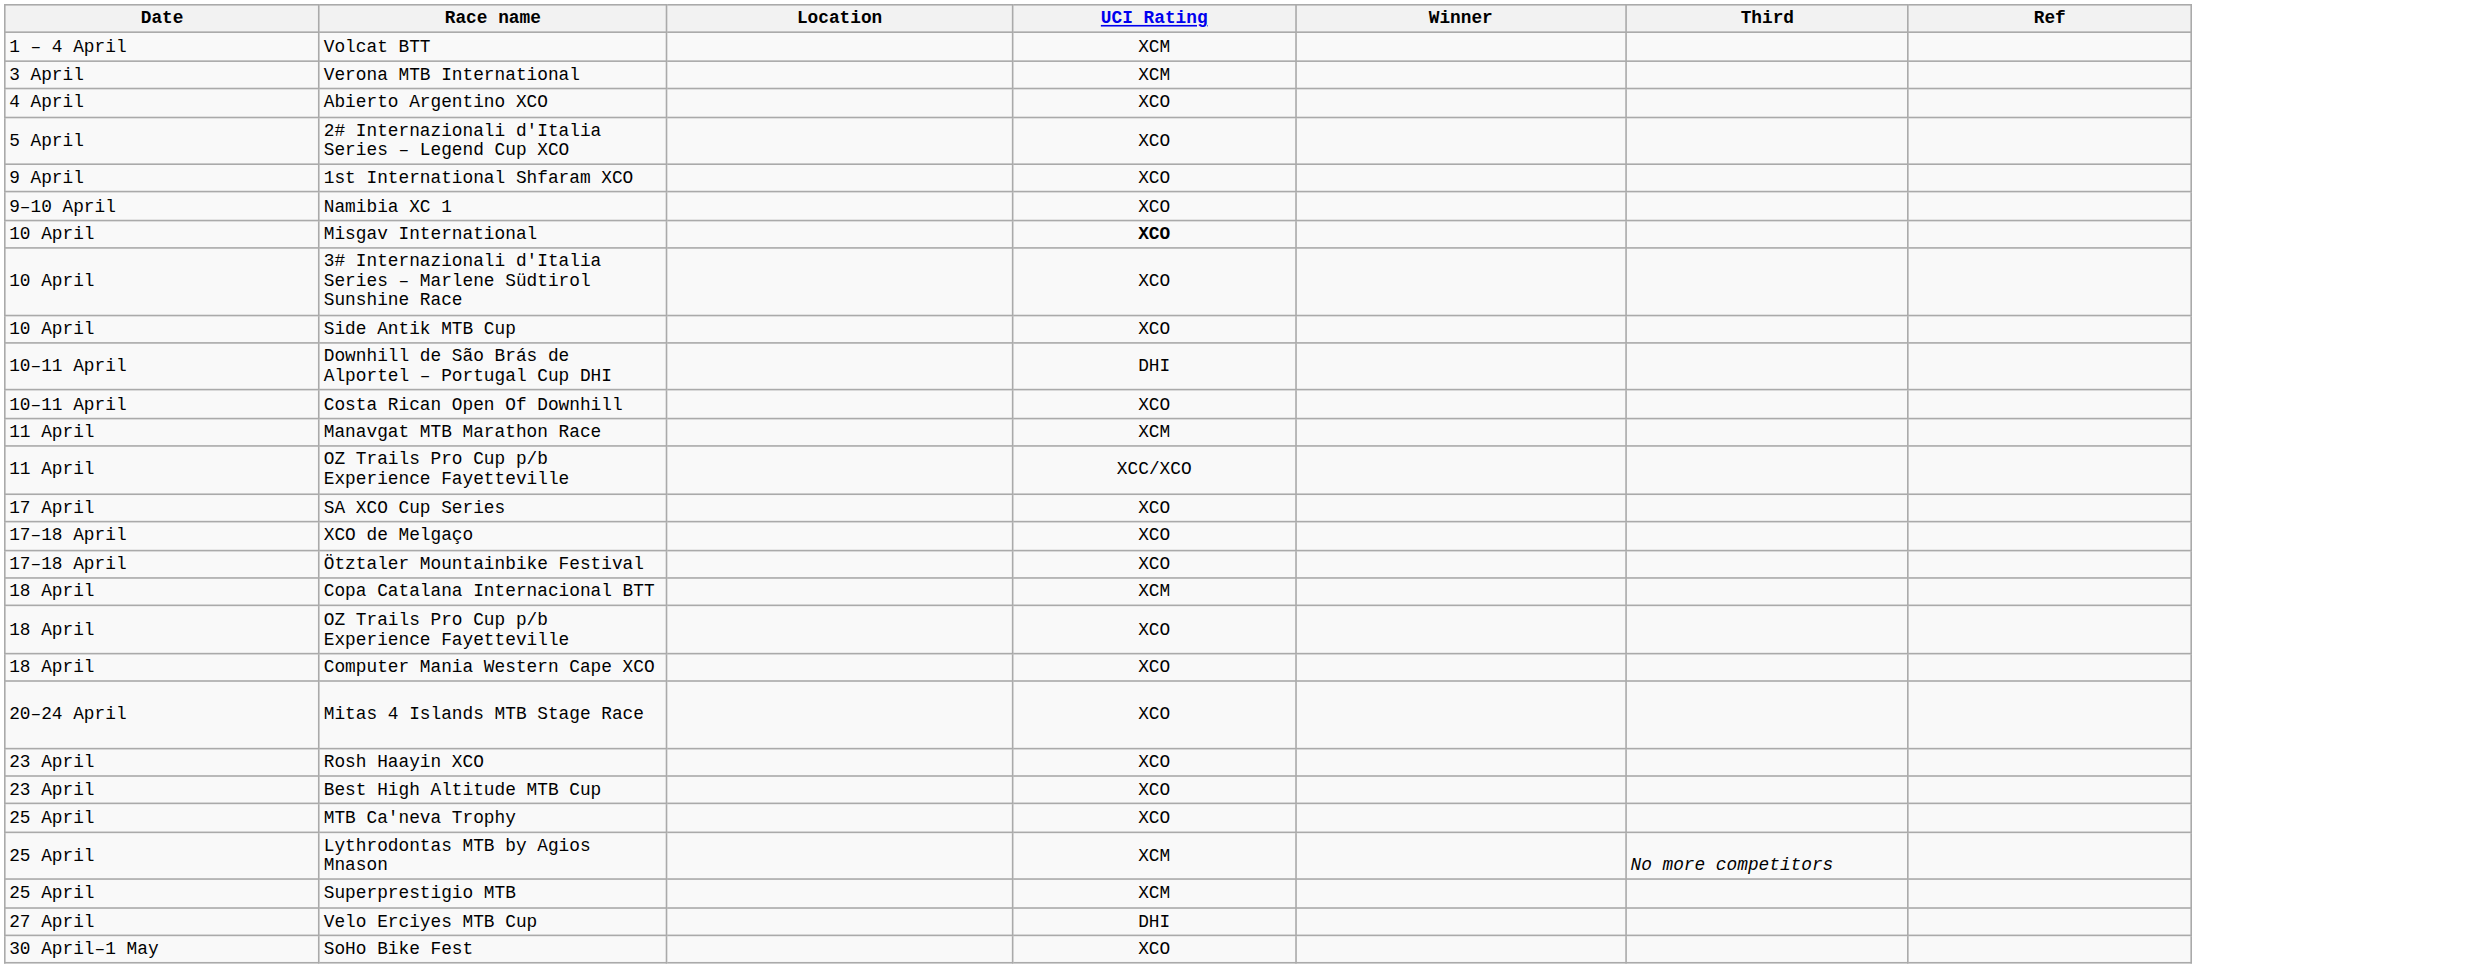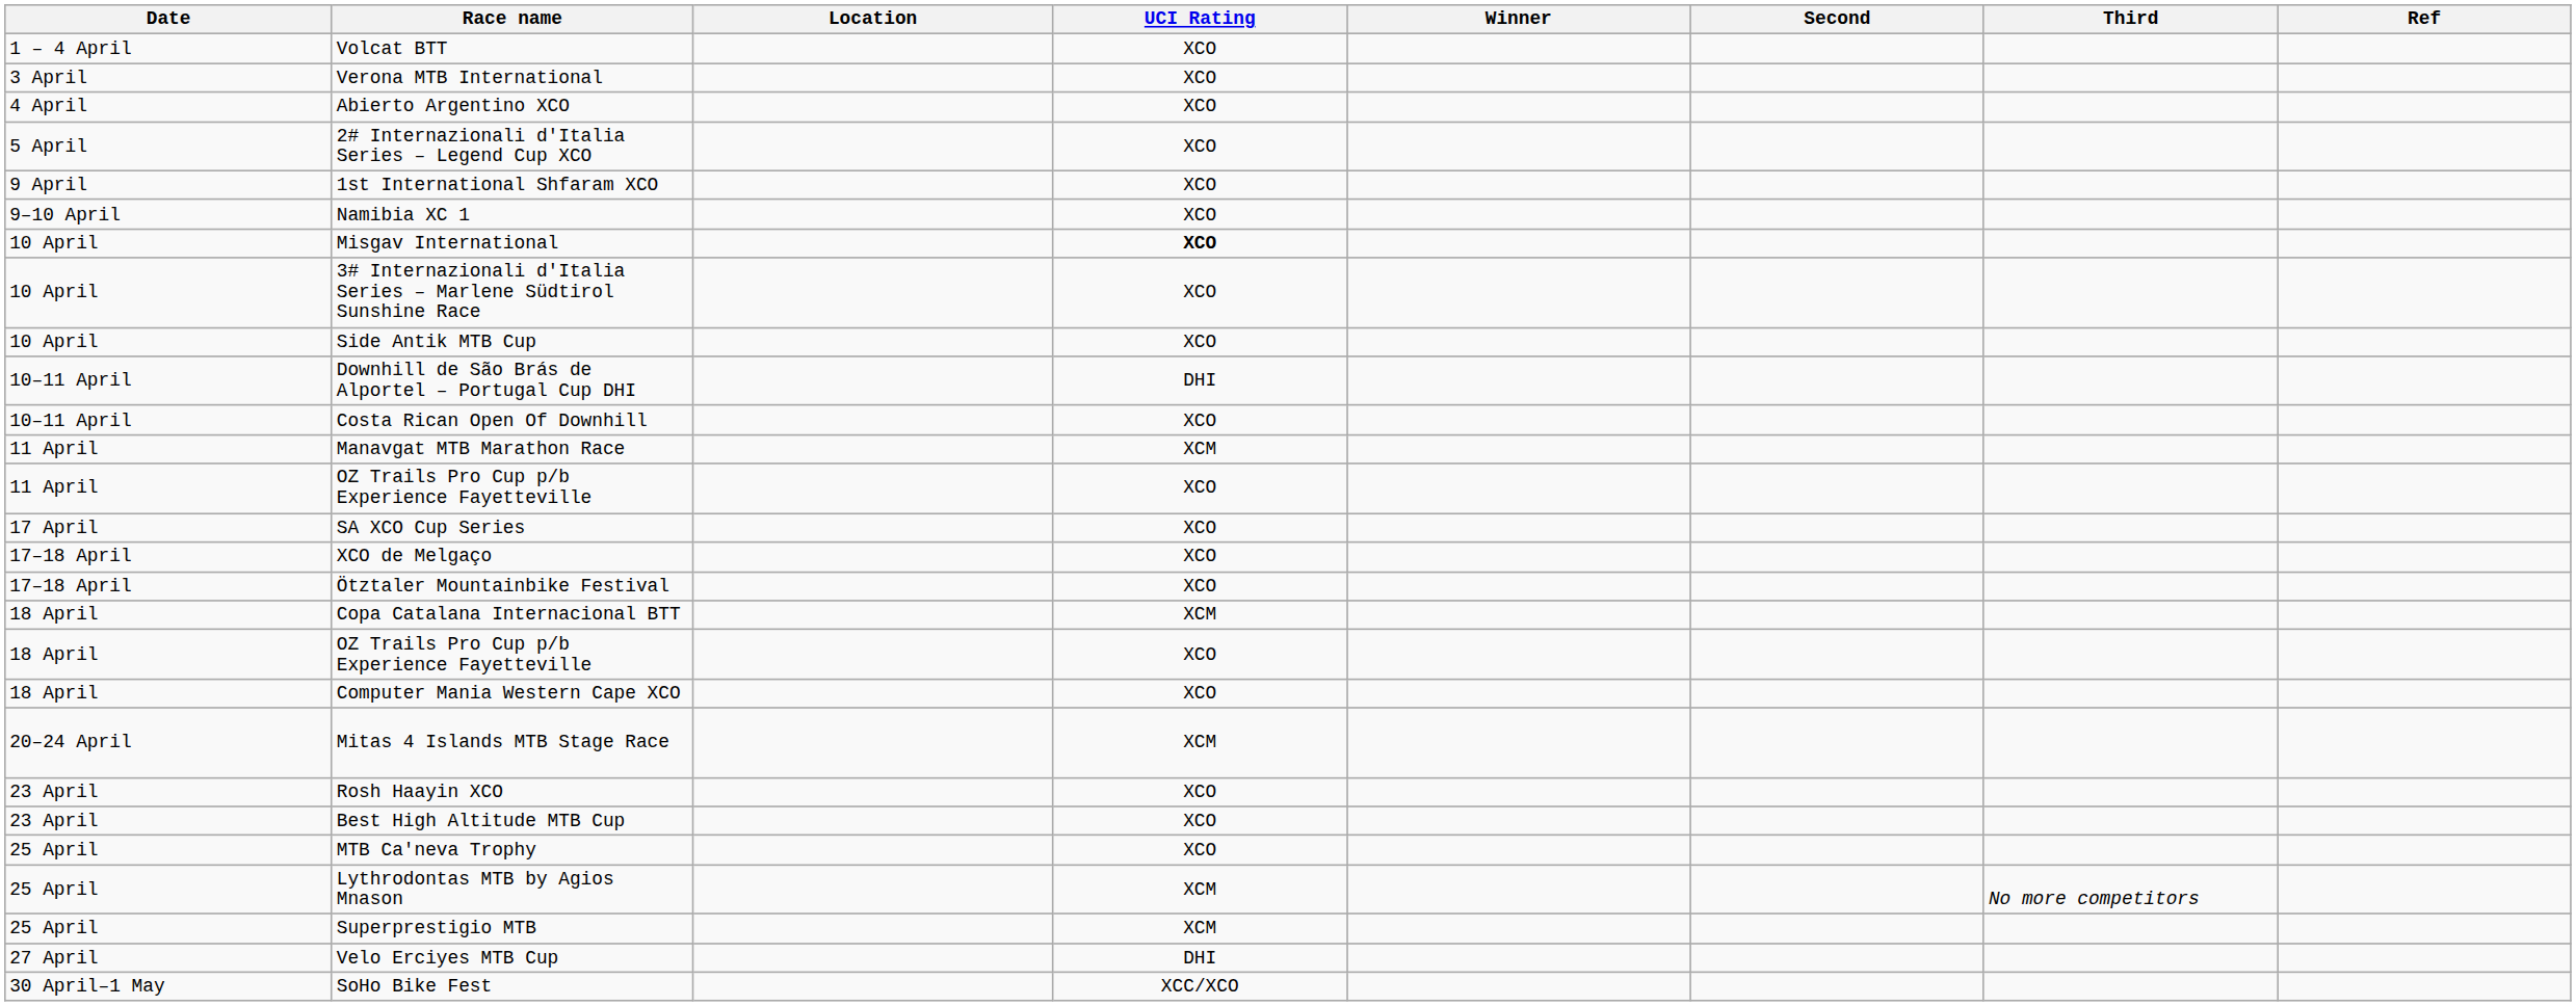+ column: Second
Volcat BTT | UCI Rating: XCM -> XCO
Verona MTB International | UCI Rating: XCM -> XCO
11 April / OZ Trails Pro Cup p/b Experience Fayetteville | UCI Rating: XCC/XCO -> XCO
Mitas 4 Islands MTB Stage Race | UCI Rating: XCO -> XCM
SoHo Bike Fest | UCI Rating: XCO -> XCC/XCO
